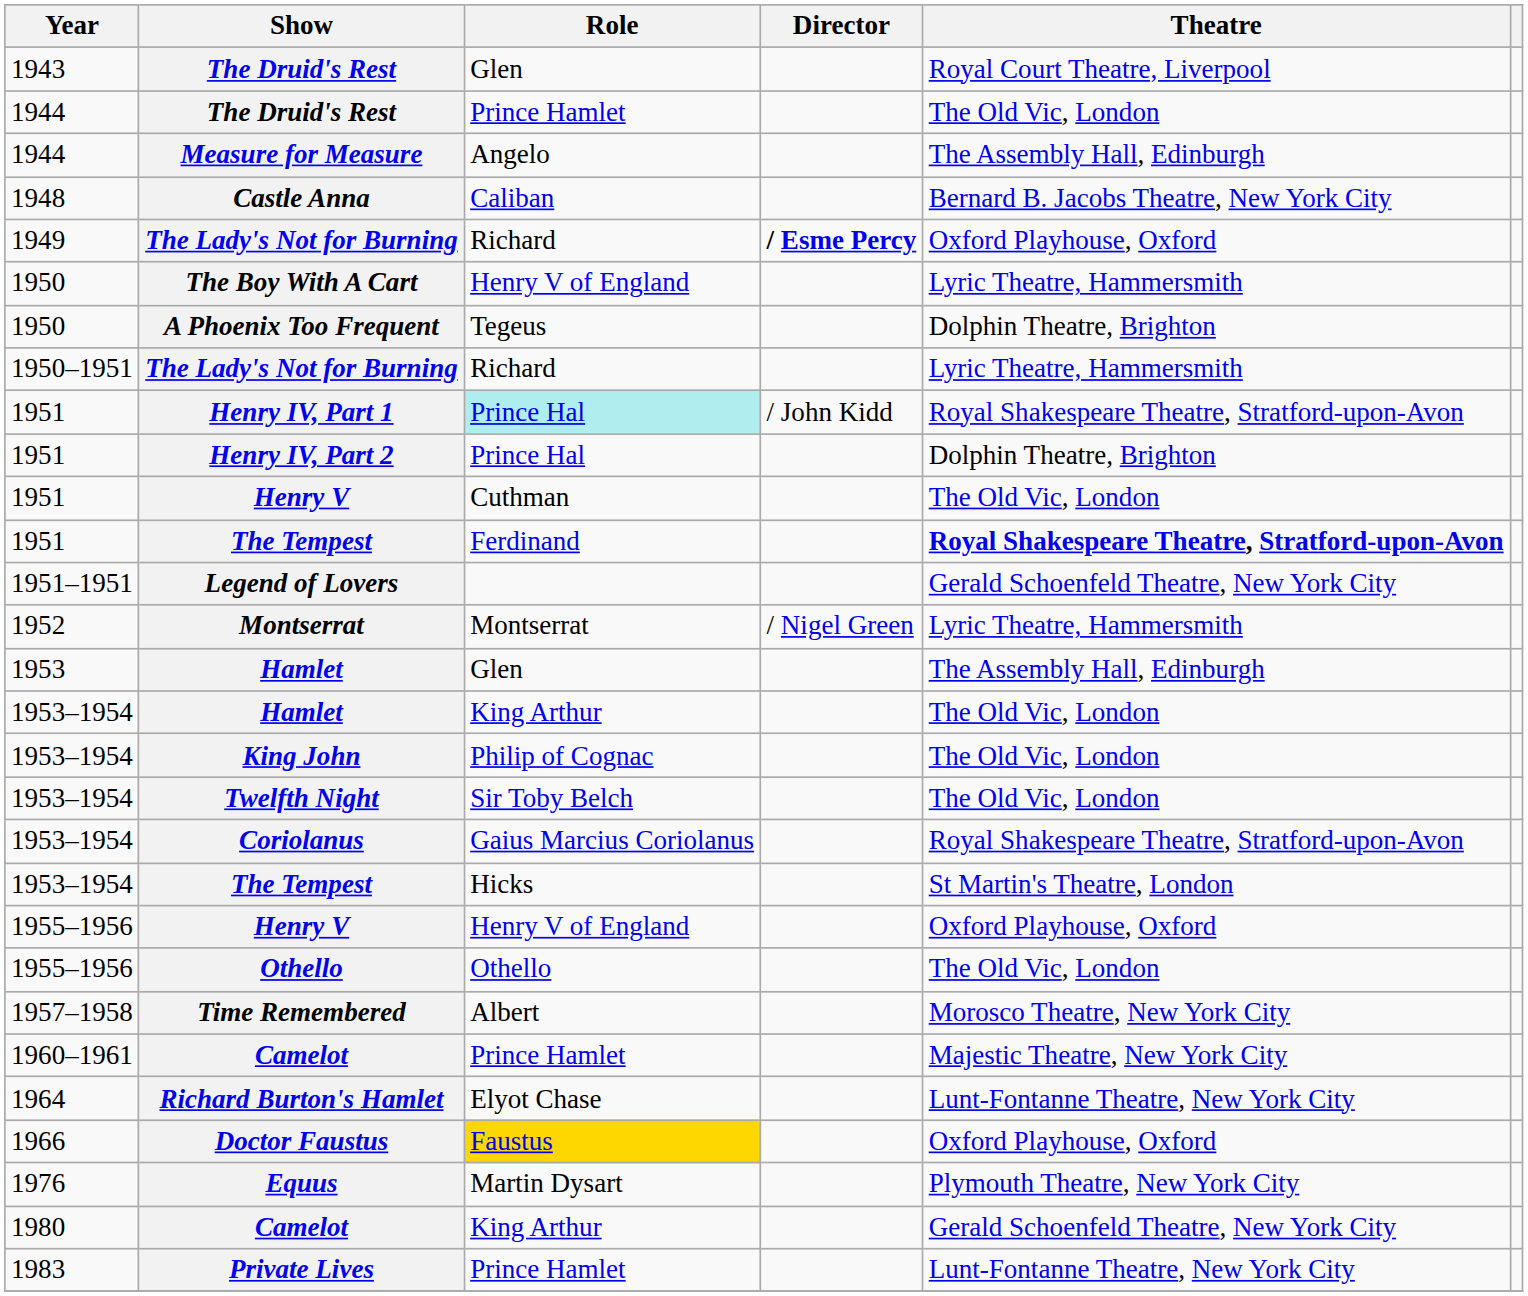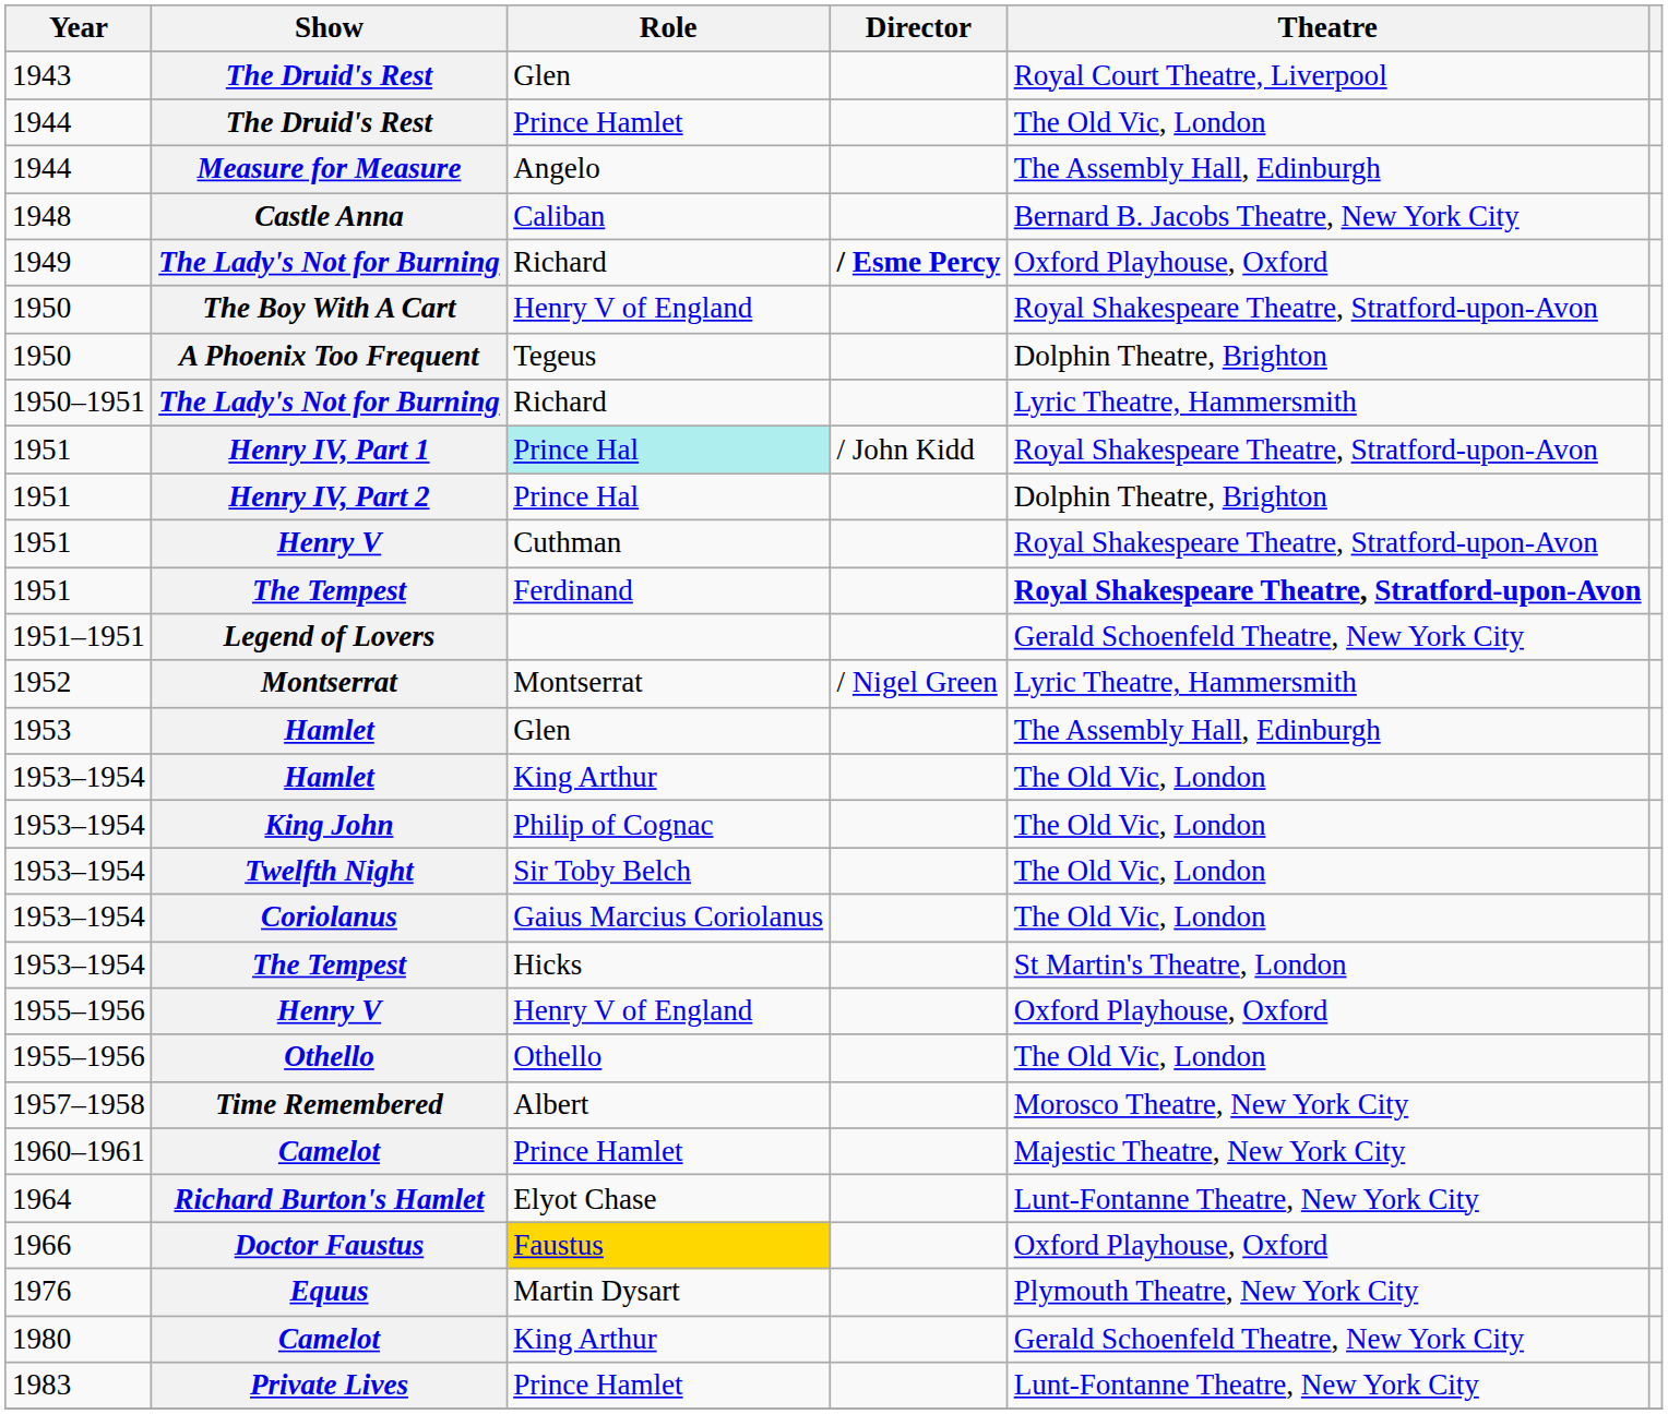The Boy With A Cart | Theatre: Lyric Theatre, Hammersmith -> Royal Shakespeare Theatre, Stratford-upon-Avon
1951 / Henry V | Theatre: The Old Vic, London -> Royal Shakespeare Theatre, Stratford-upon-Avon
Coriolanus | Theatre: Royal Shakespeare Theatre, Stratford-upon-Avon -> The Old Vic, London
